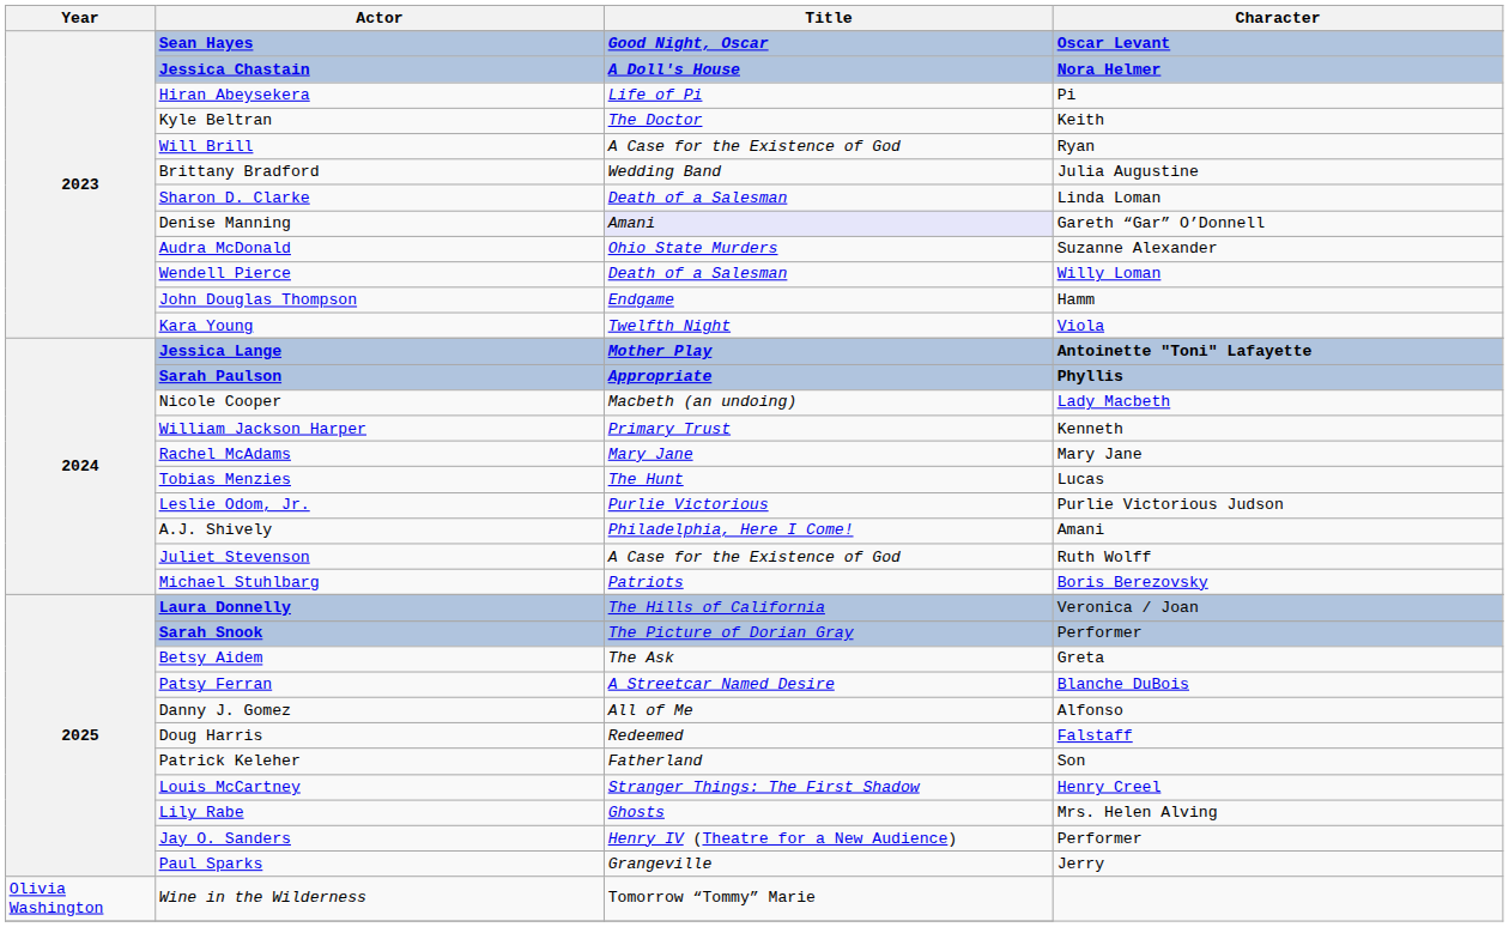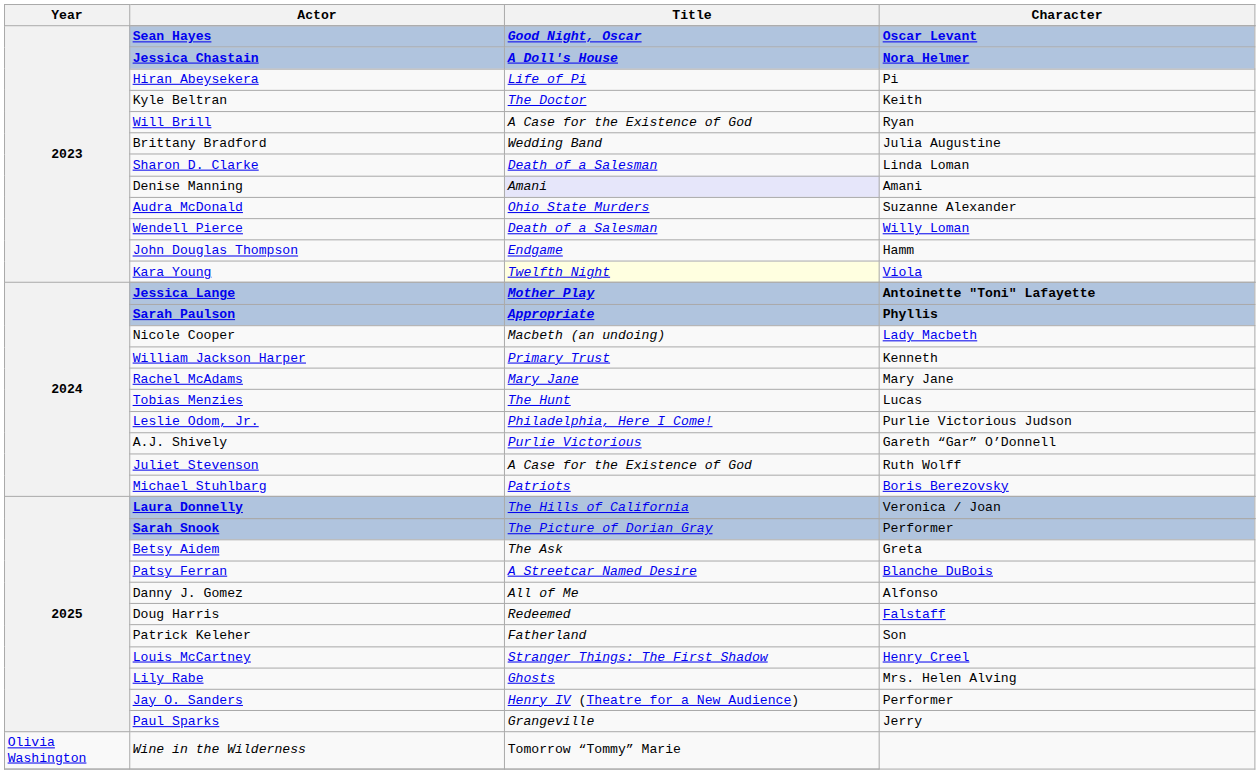Denise Manning | Character: Gareth “Gar” O’Donnell -> Amani
Kara Young | Title: no background -> lightyellow background
Leslie Odom, Jr. | Title: Purlie Victorious -> Philadelphia, Here I Come!
A.J. Shively | Title: Philadelphia, Here I Come! -> Purlie Victorious
A.J. Shively | Character: Amani -> Gareth “Gar” O’Donnell
